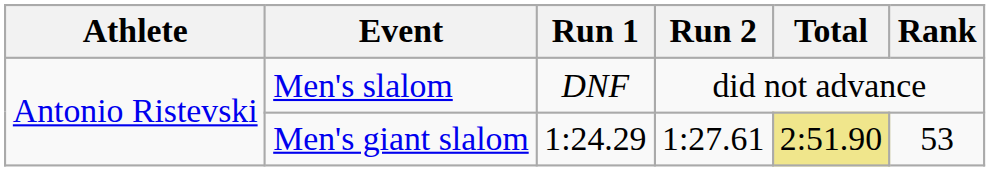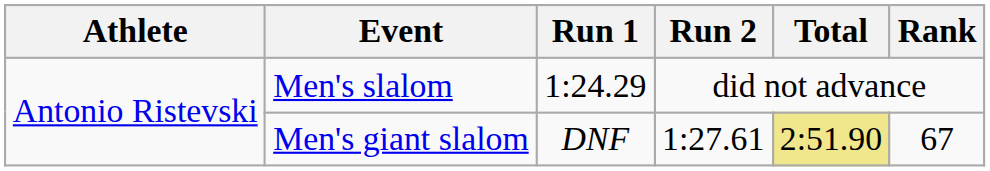Men's slalom | Run 1: DNF -> 1:24.29
Men's giant slalom | Run 1: 1:24.29 -> DNF
Men's giant slalom | Rank: 53 -> 67
